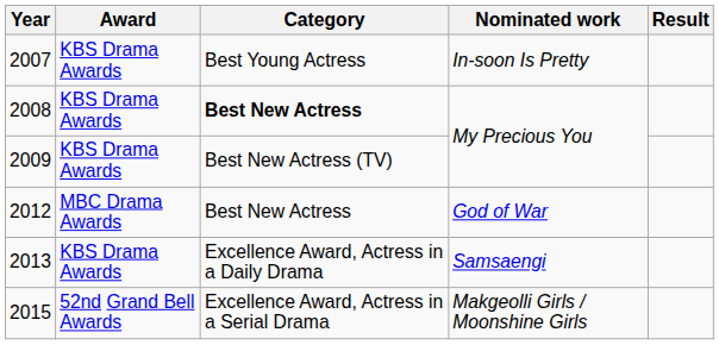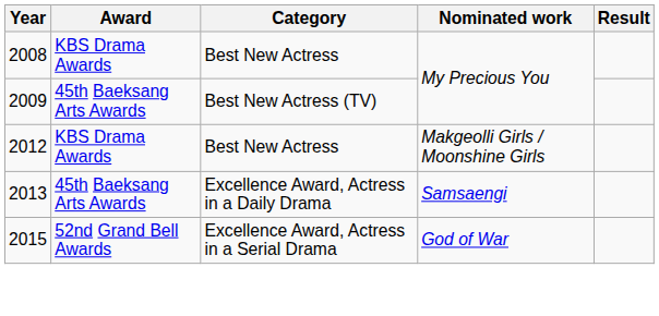- row: 2007 | KBS Drama Awards | Best Young Actress | In-soon Is Pretty
2008 | Category: bold -> normal
2009 | Award: KBS Drama Awards -> 45th Baeksang Arts Awards
2012 | Award: MBC Drama Awards -> KBS Drama Awards
2012 | Nominated work: God of War -> Makgeolli Girls / Moonshine Girls
2013 | Award: KBS Drama Awards -> 45th Baeksang Arts Awards
2015 | Nominated work: Makgeolli Girls / Moonshine Girls -> God of War
